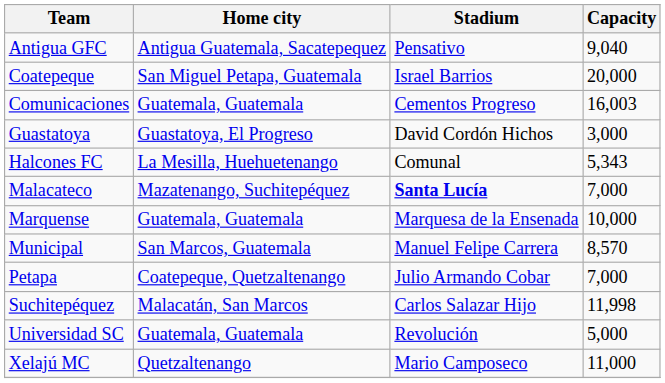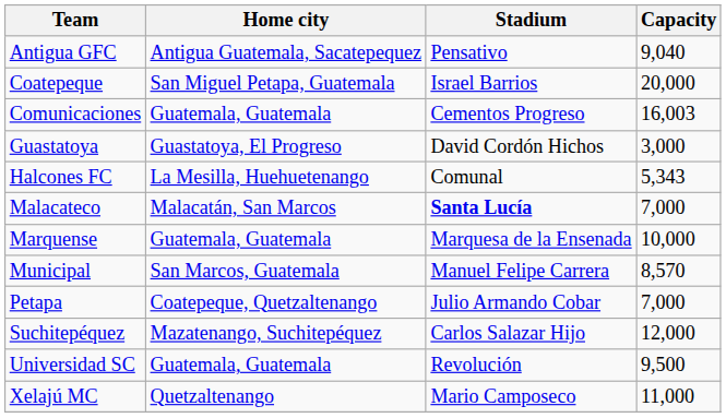Malacateco | Home city: Mazatenango, Suchitepéquez -> Malacatán, San Marcos
Suchitepéquez | Home city: Malacatán, San Marcos -> Mazatenango, Suchitepéquez
Suchitepéquez | Capacity: 11,998 -> 12,000
Universidad SC | Capacity: 5,000 -> 9,500
